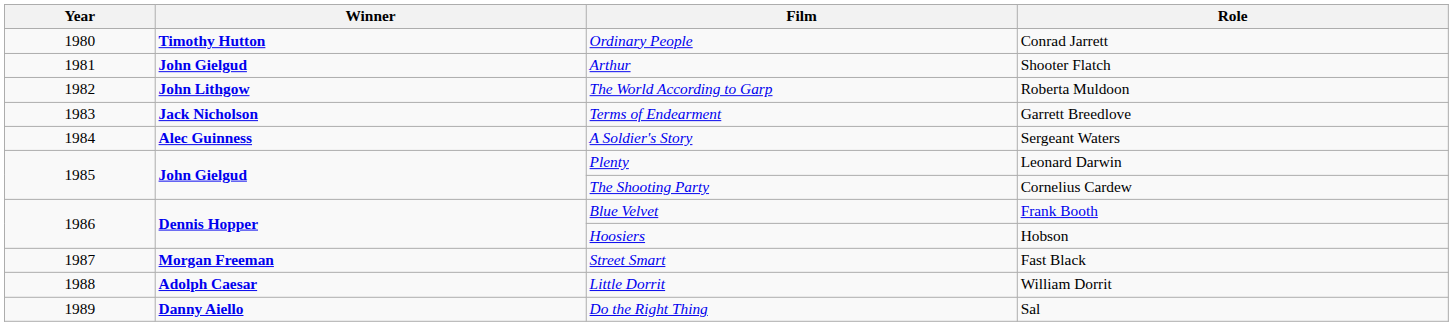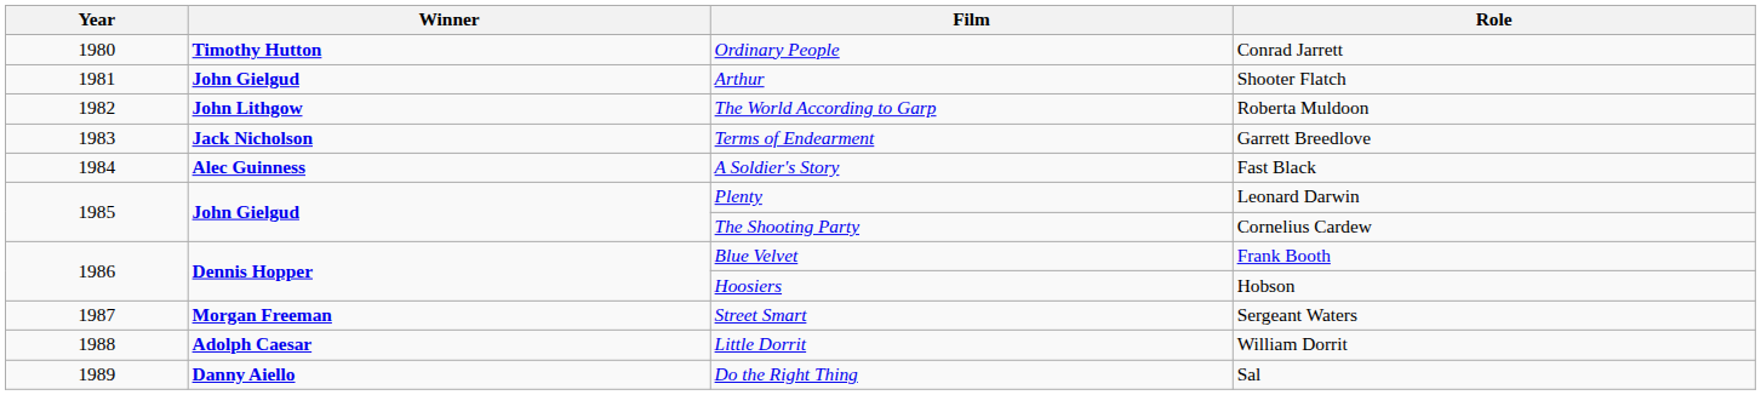A Soldier's Story | Role: Sergeant Waters -> Fast Black
Street Smart | Role: Fast Black -> Sergeant Waters
